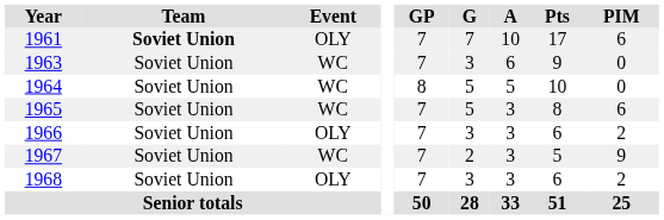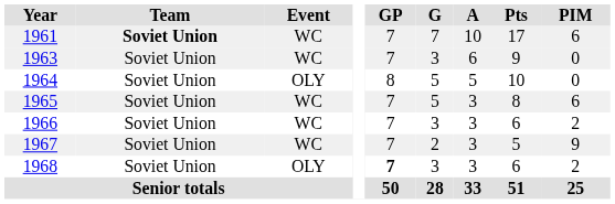1961 | Event: OLY -> WC
1964 | Event: WC -> OLY
1966 | Event: OLY -> WC
1968 | GP: normal -> bold
